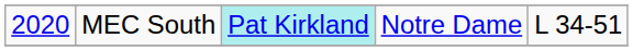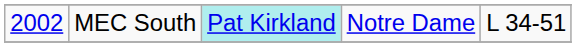MEC South | column 1: 2020 -> 2002
